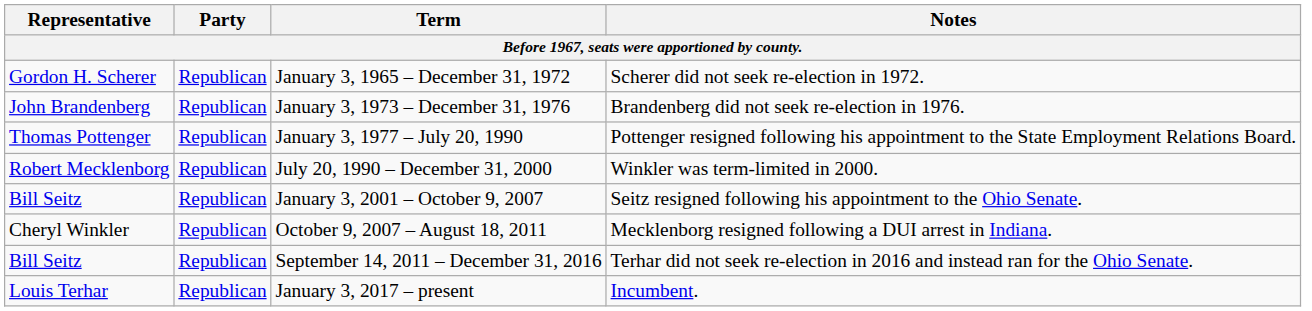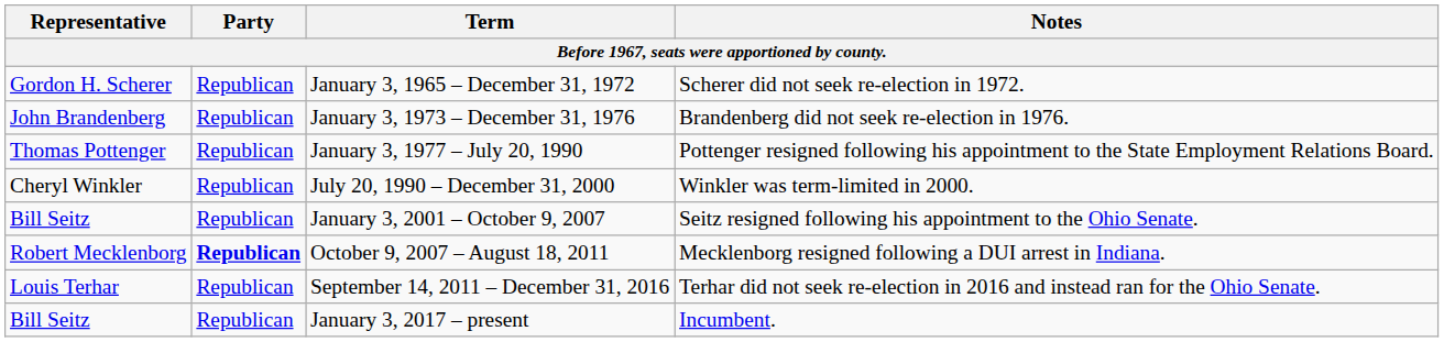July 20, 1990 – December 31, 2000 | Representative: Robert Mecklenborg -> Cheryl Winkler
October 9, 2007 – August 18, 2011 | Representative: Cheryl Winkler -> Robert Mecklenborg
October 9, 2007 – August 18, 2011 | Party: normal -> bold
September 14, 2011 – December 31, 2016 | Representative: Bill Seitz -> Louis Terhar
January 3, 2017 – present | Representative: Louis Terhar -> Bill Seitz
